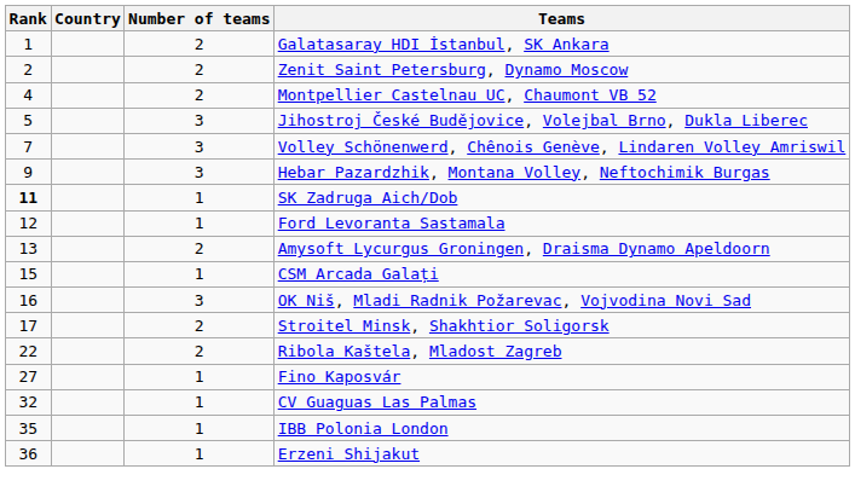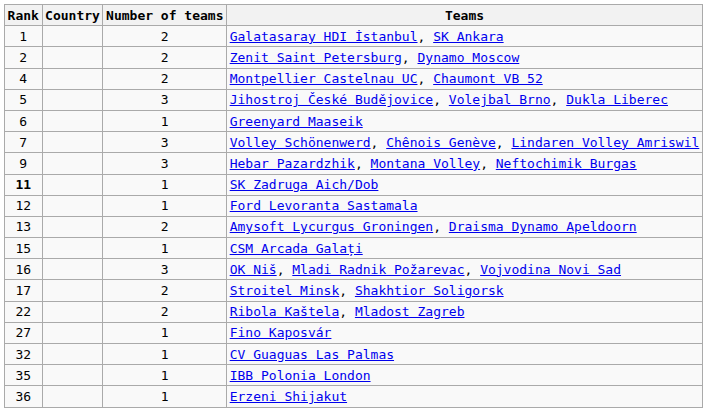+ row: 6 | 1 | Greenyard Maaseik
